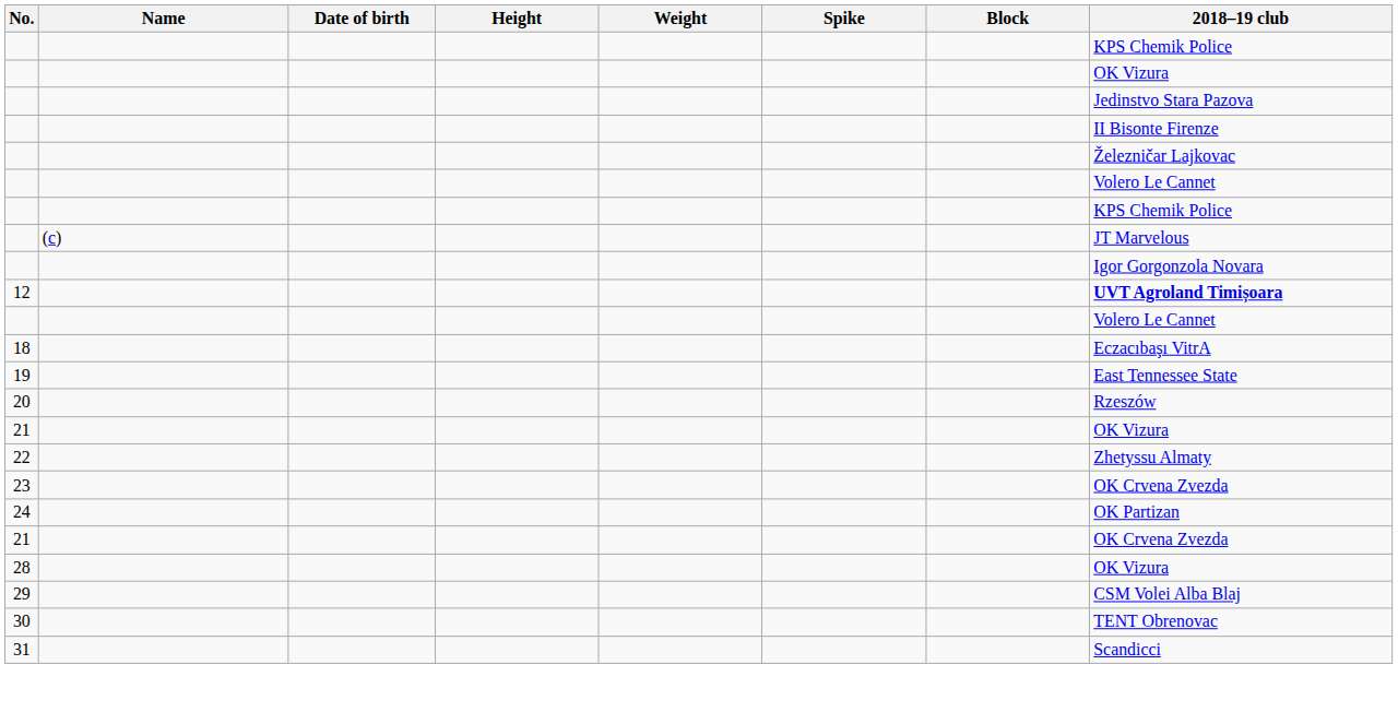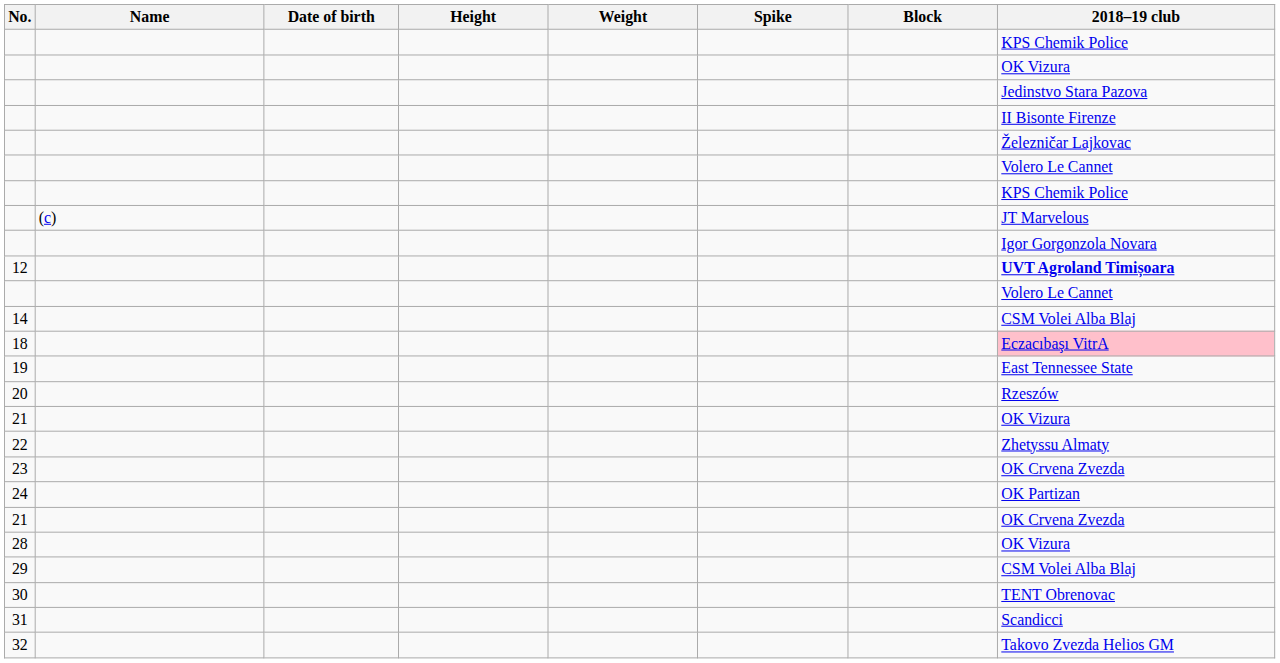+ row: 14 | CSM Volei Alba Blaj
18 | 2018–19 club: no background -> pink background
+ row: 32 | Takovo Zvezda Helios GM
